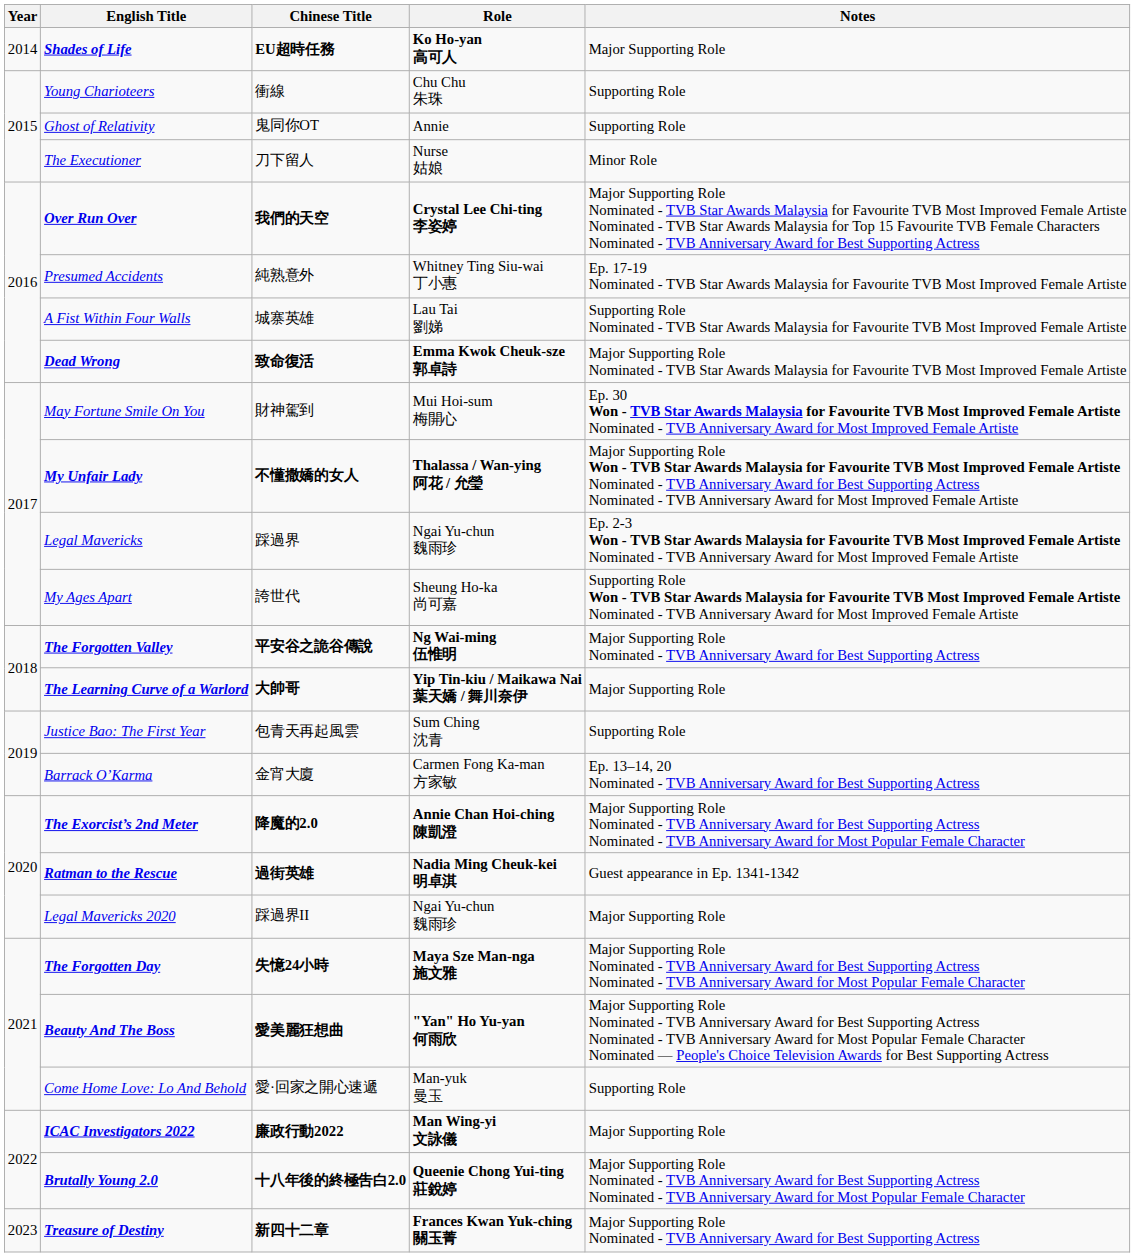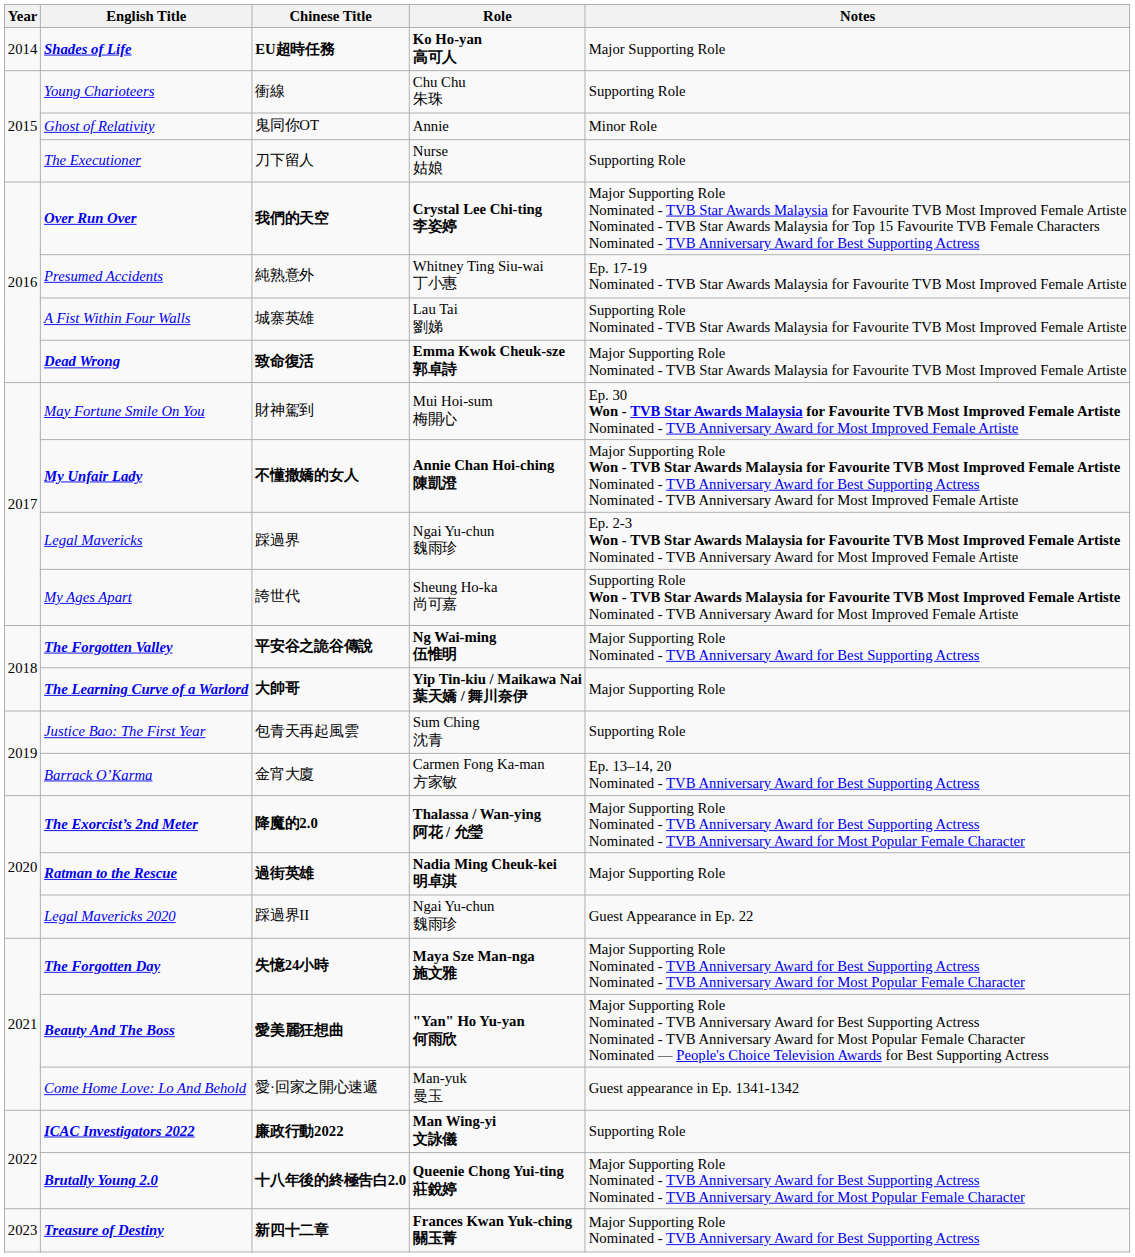Ghost of Relativity | Notes: Supporting Role -> Minor Role
The Executioner | Notes: Minor Role -> Supporting Role
My Unfair Lady | Role: Thalassa / Wan-ying 阿花 / 允瑩 -> Annie Chan Hoi-ching 陳凱澄
The Exorcist’s 2nd Meter | Role: Annie Chan Hoi-ching 陳凱澄 -> Thalassa / Wan-ying 阿花 / 允瑩
Ratman to the Rescue | Notes: Guest appearance in Ep. 1341-1342 -> Major Supporting Role
Legal Mavericks 2020 | Notes: Major Supporting Role -> Guest Appearance in Ep. 22
Come Home Love: Lo And Behold | Notes: Supporting Role -> Guest appearance in Ep. 1341-1342
ICAC Investigators 2022 | Notes: Major Supporting Role -> Supporting Role
